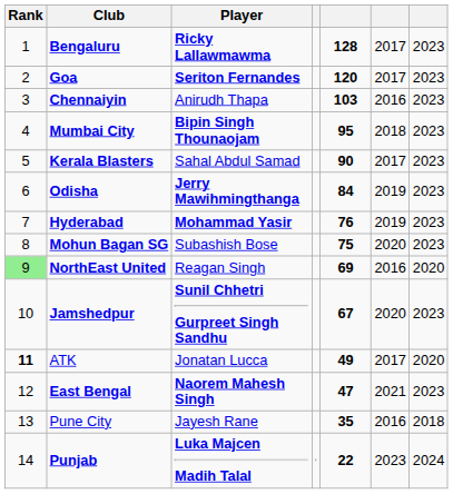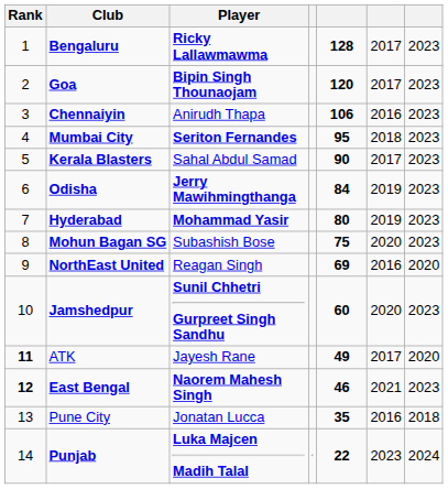Goa | Player: Seriton Fernandes -> Bipin Singh Thounaojam
Chennaiyin | column 5: 103 -> 106
Mumbai City | Player: Bipin Singh Thounaojam -> Seriton Fernandes
Hyderabad | column 5: 76 -> 80
NorthEast United | Rank: lightgreen background -> no background
Jamshedpur | column 5: 67 -> 60
ATK | Player: Jonatan Lucca -> Jayesh Rane
East Bengal | Rank: normal -> bold
East Bengal | column 5: 47 -> 46
Pune City | Player: Jayesh Rane -> Jonatan Lucca
